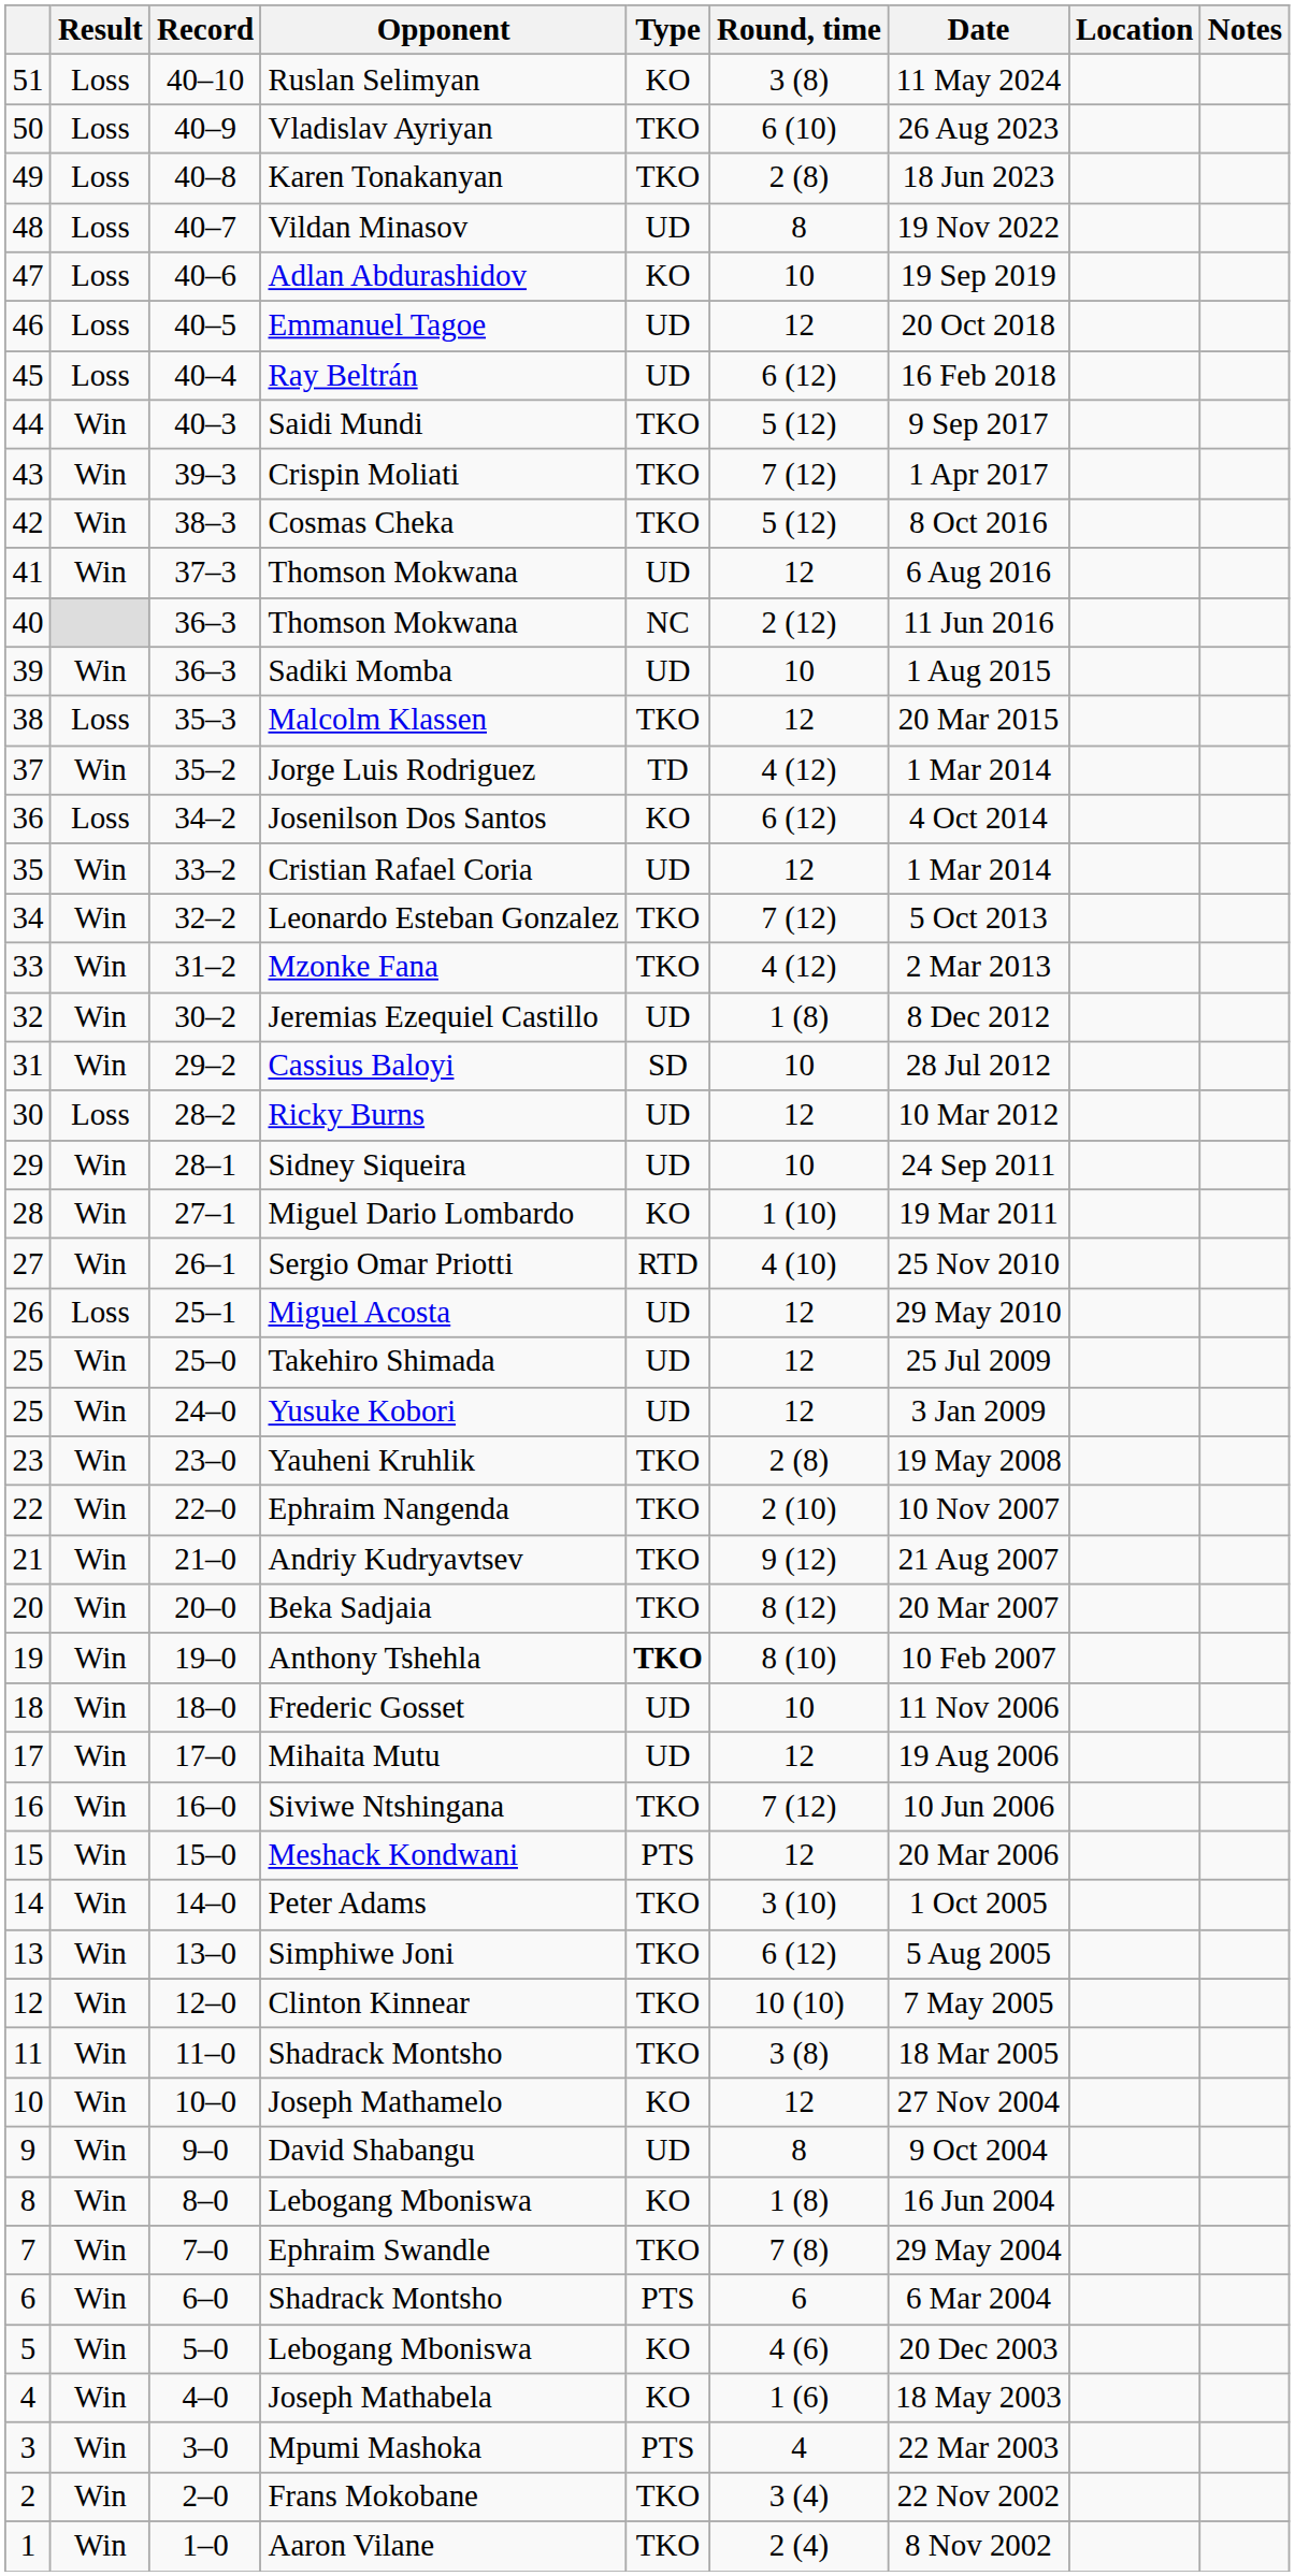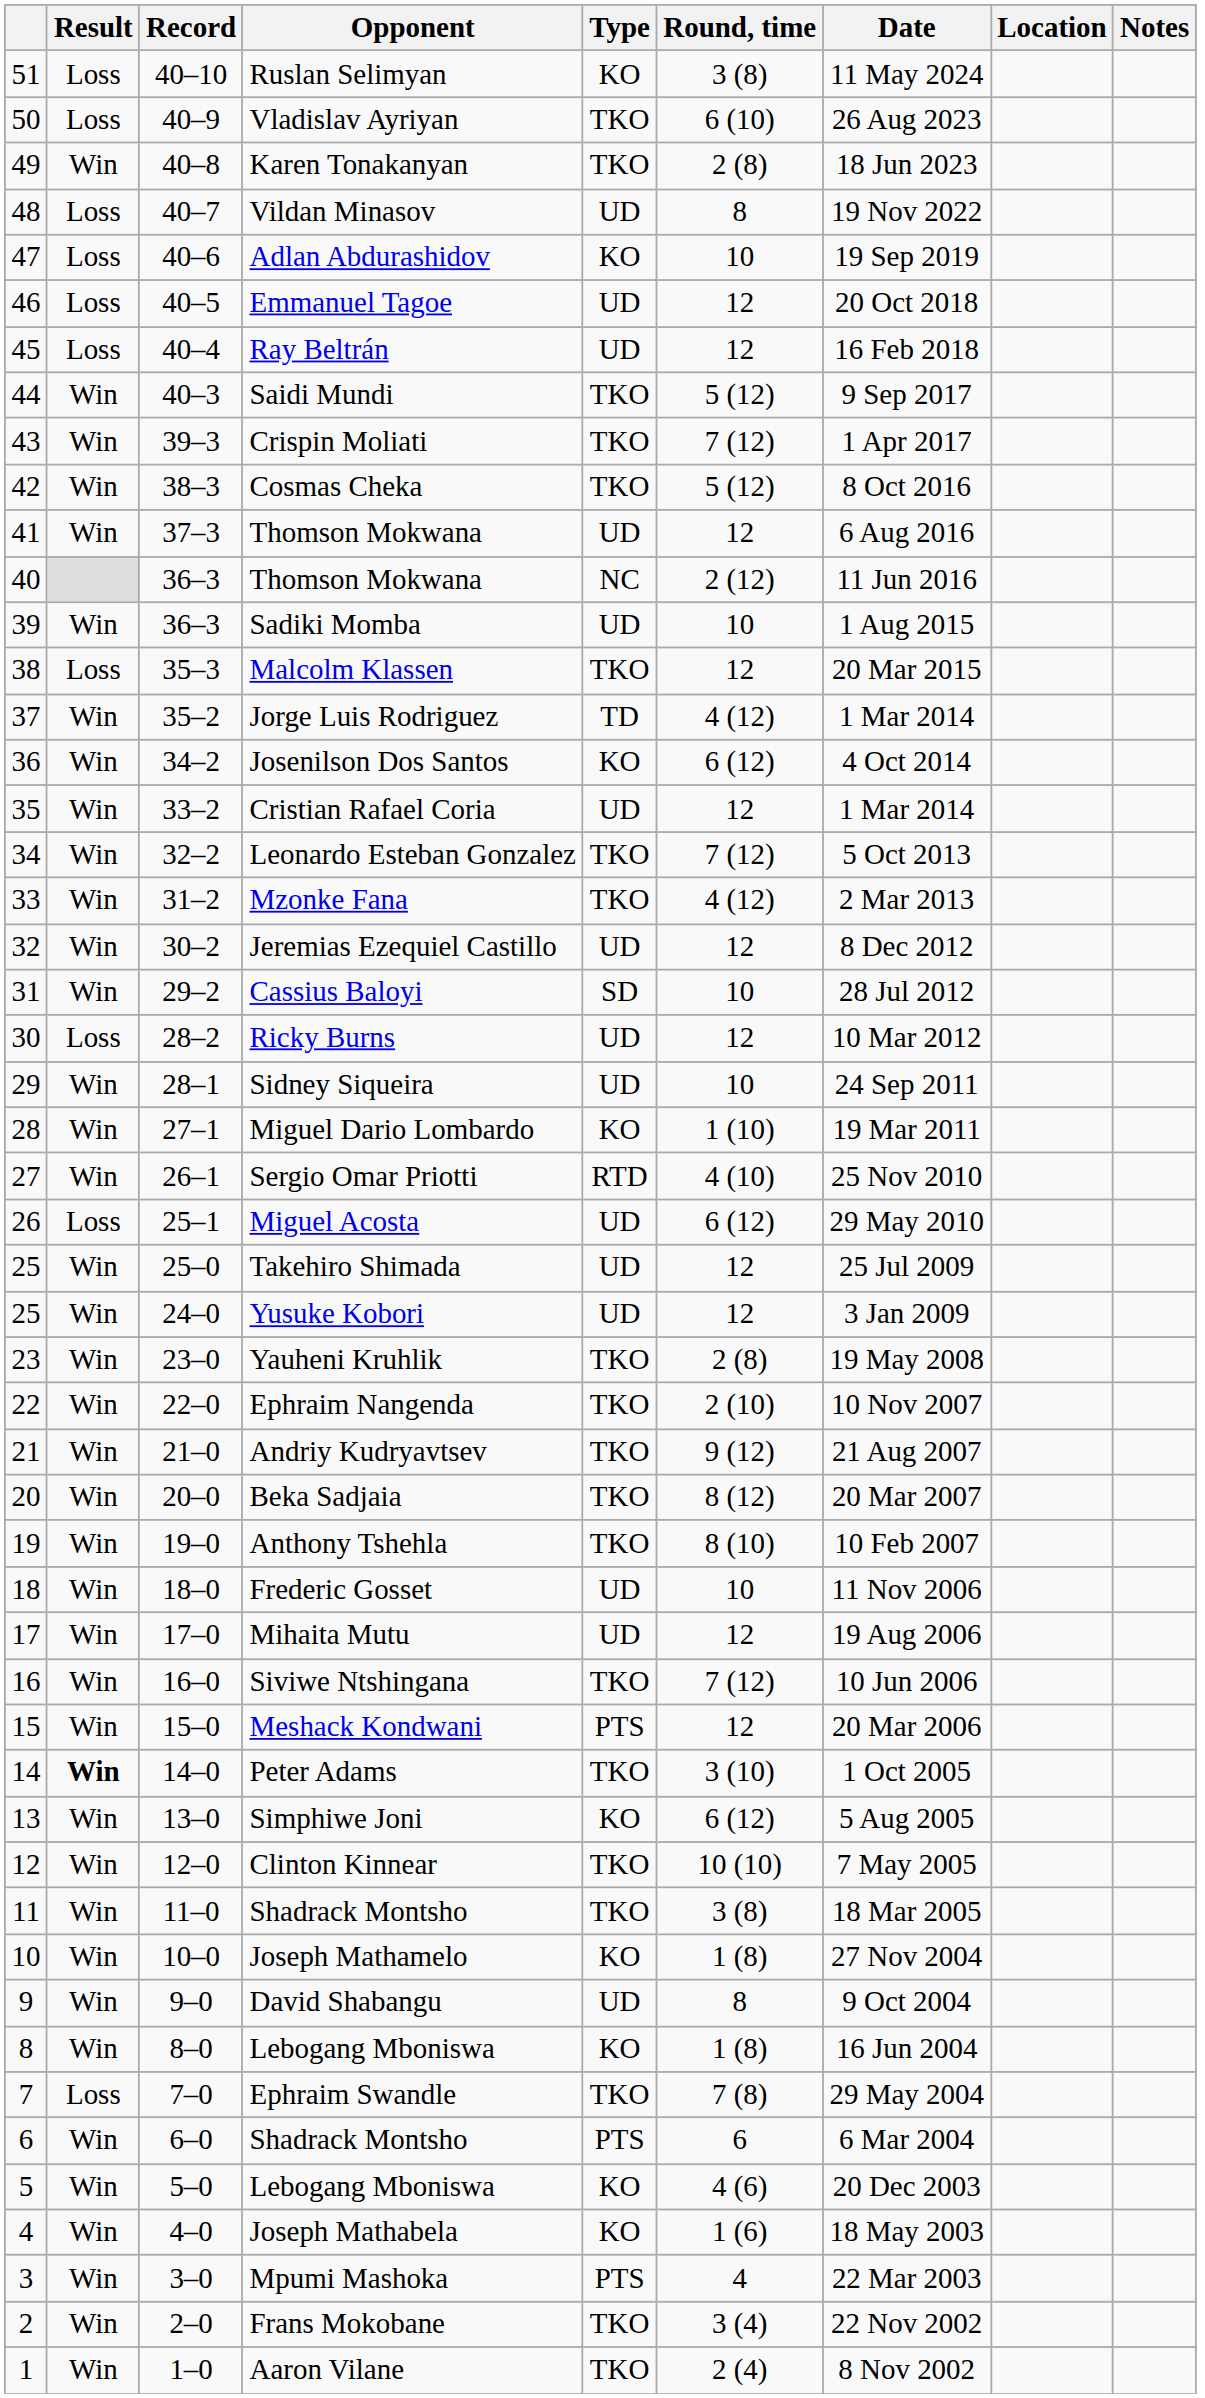Karen Tonakanyan | Result: Loss -> Win
Ray Beltrán | Round, time: 6 (12) -> 12
Josenilson Dos Santos | Result: Loss -> Win
Jeremias Ezequiel Castillo | Round, time: 1 (8) -> 12
Miguel Acosta | Round, time: 12 -> 6 (12)
Anthony Tshehla | Type: bold -> normal
Peter Adams | Result: normal -> bold
Simphiwe Joni | Type: TKO -> KO
Joseph Mathamelo | Round, time: 12 -> 1 (8)
Ephraim Swandle | Result: Win -> Loss
